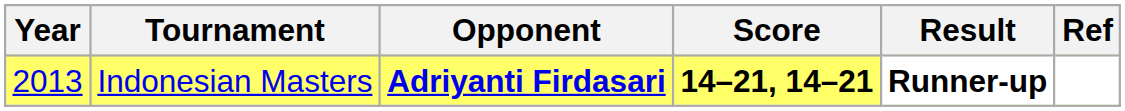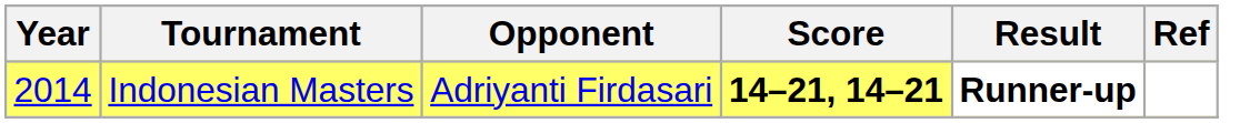Indonesian Masters | Year: 2013 -> 2014
Indonesian Masters | Opponent: bold -> normal
